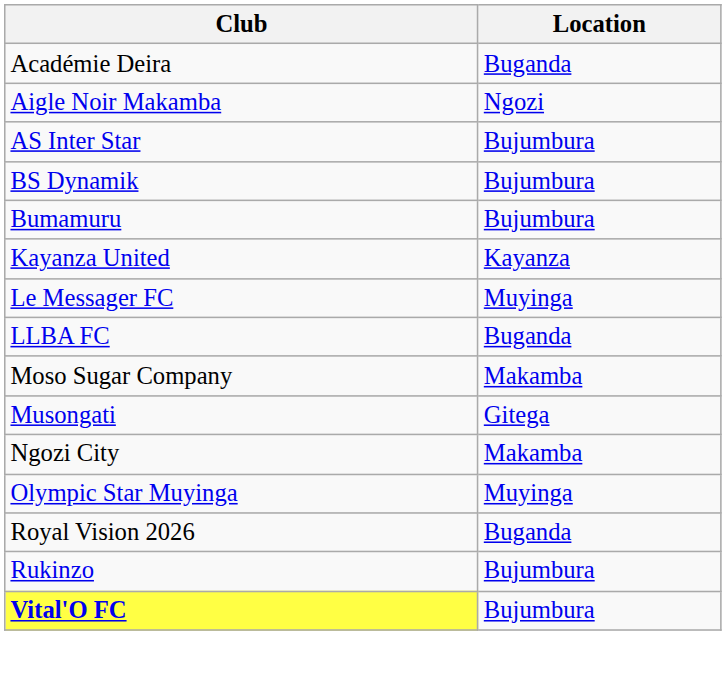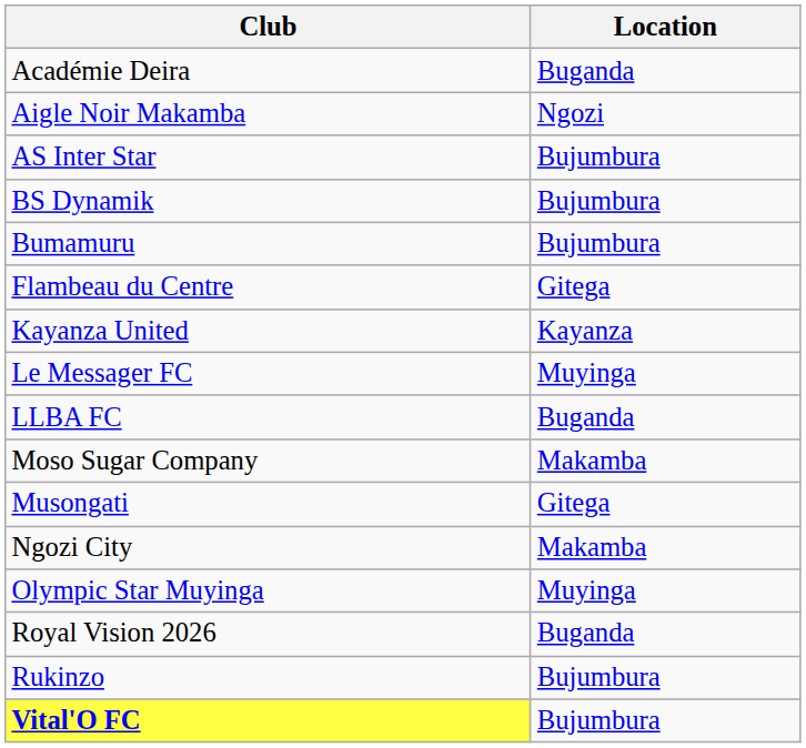+ row: Flambeau du Centre | Gitega
